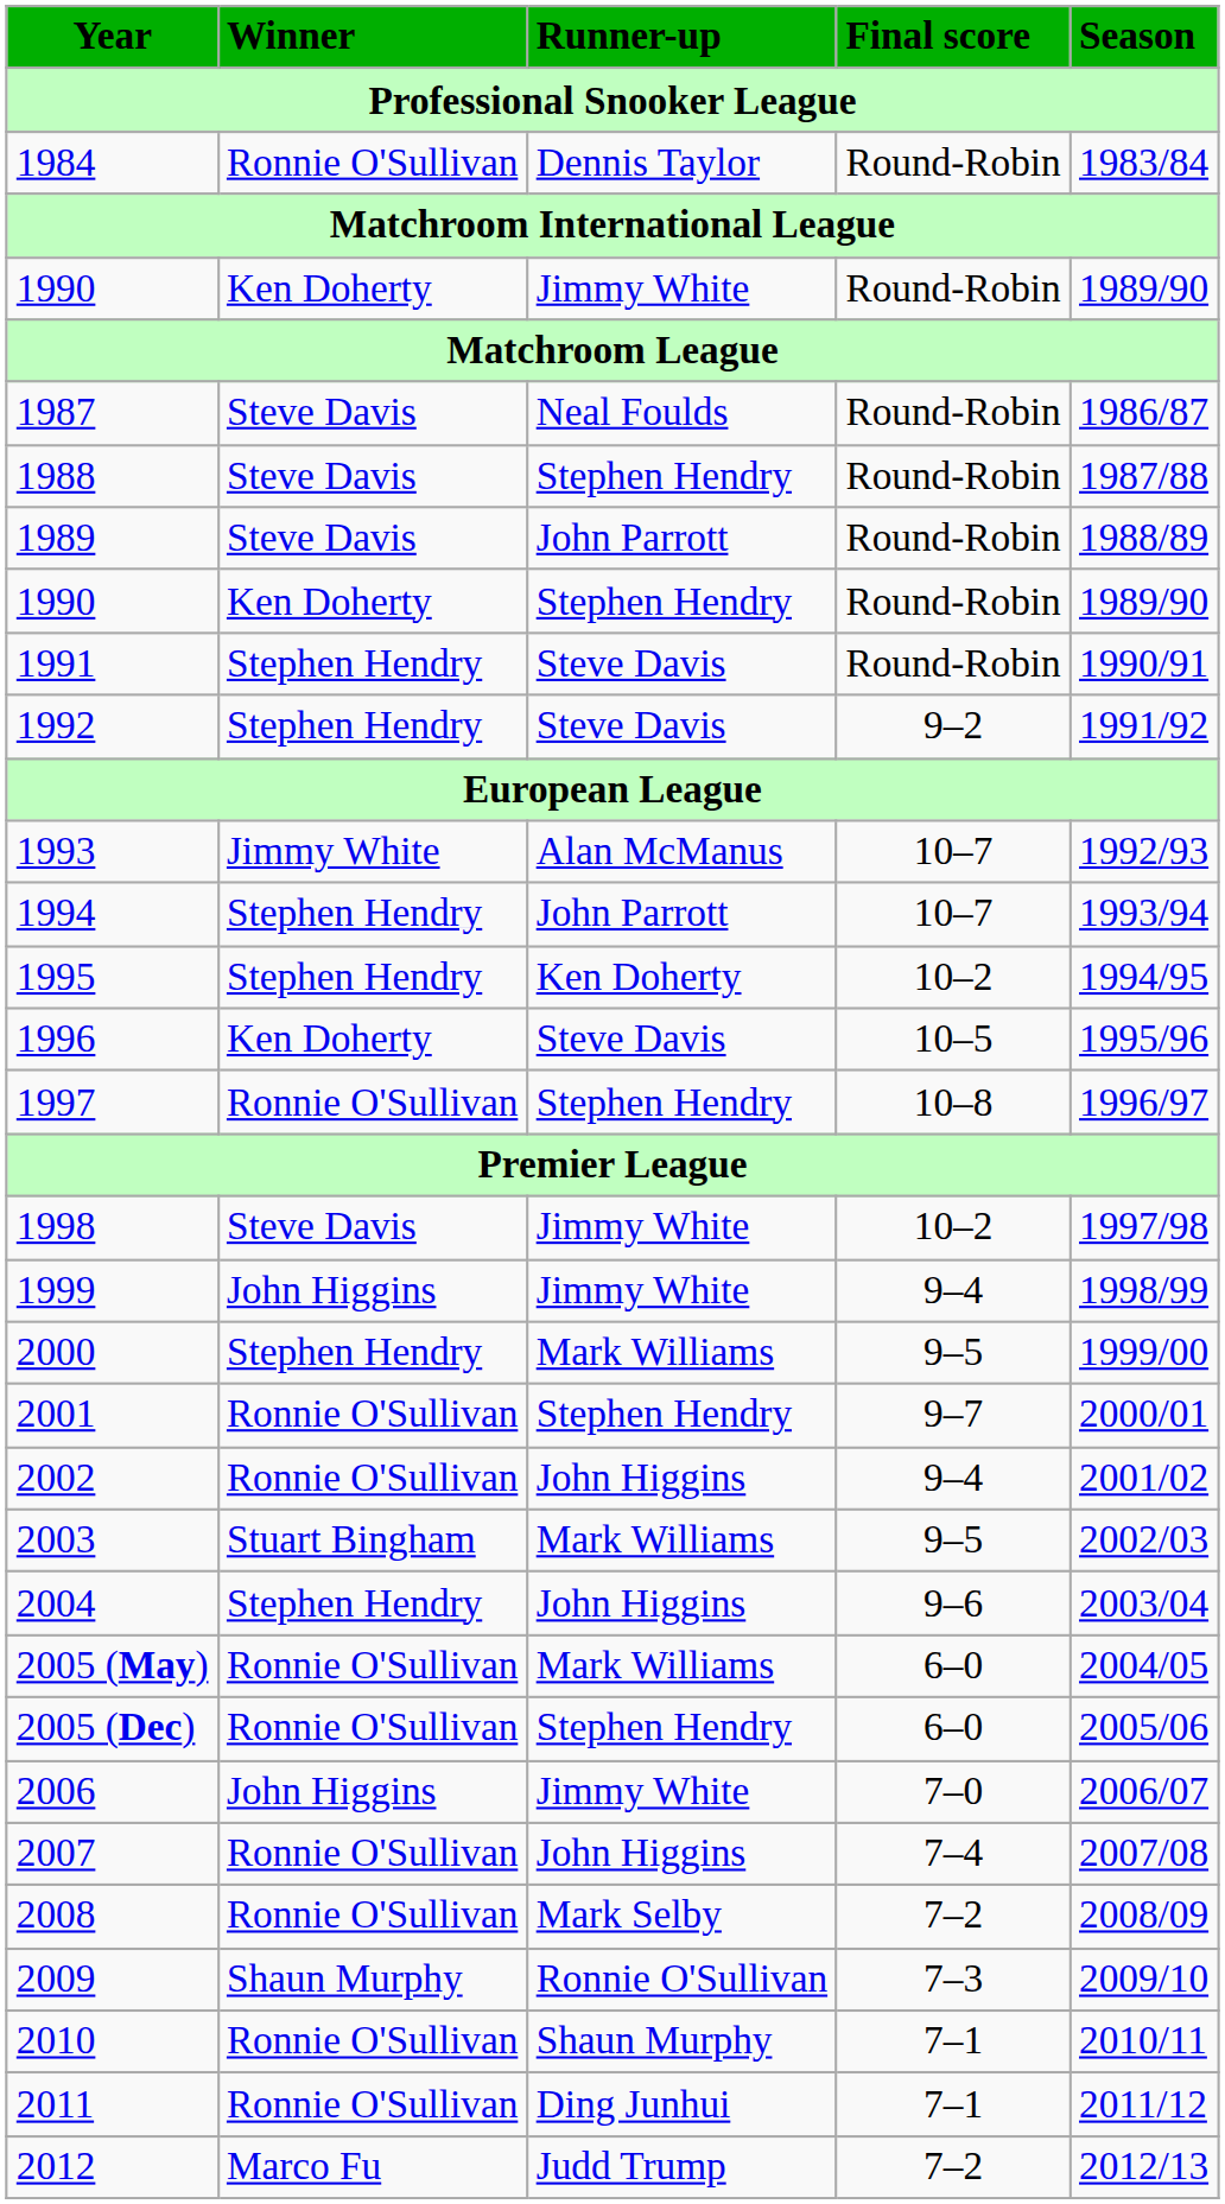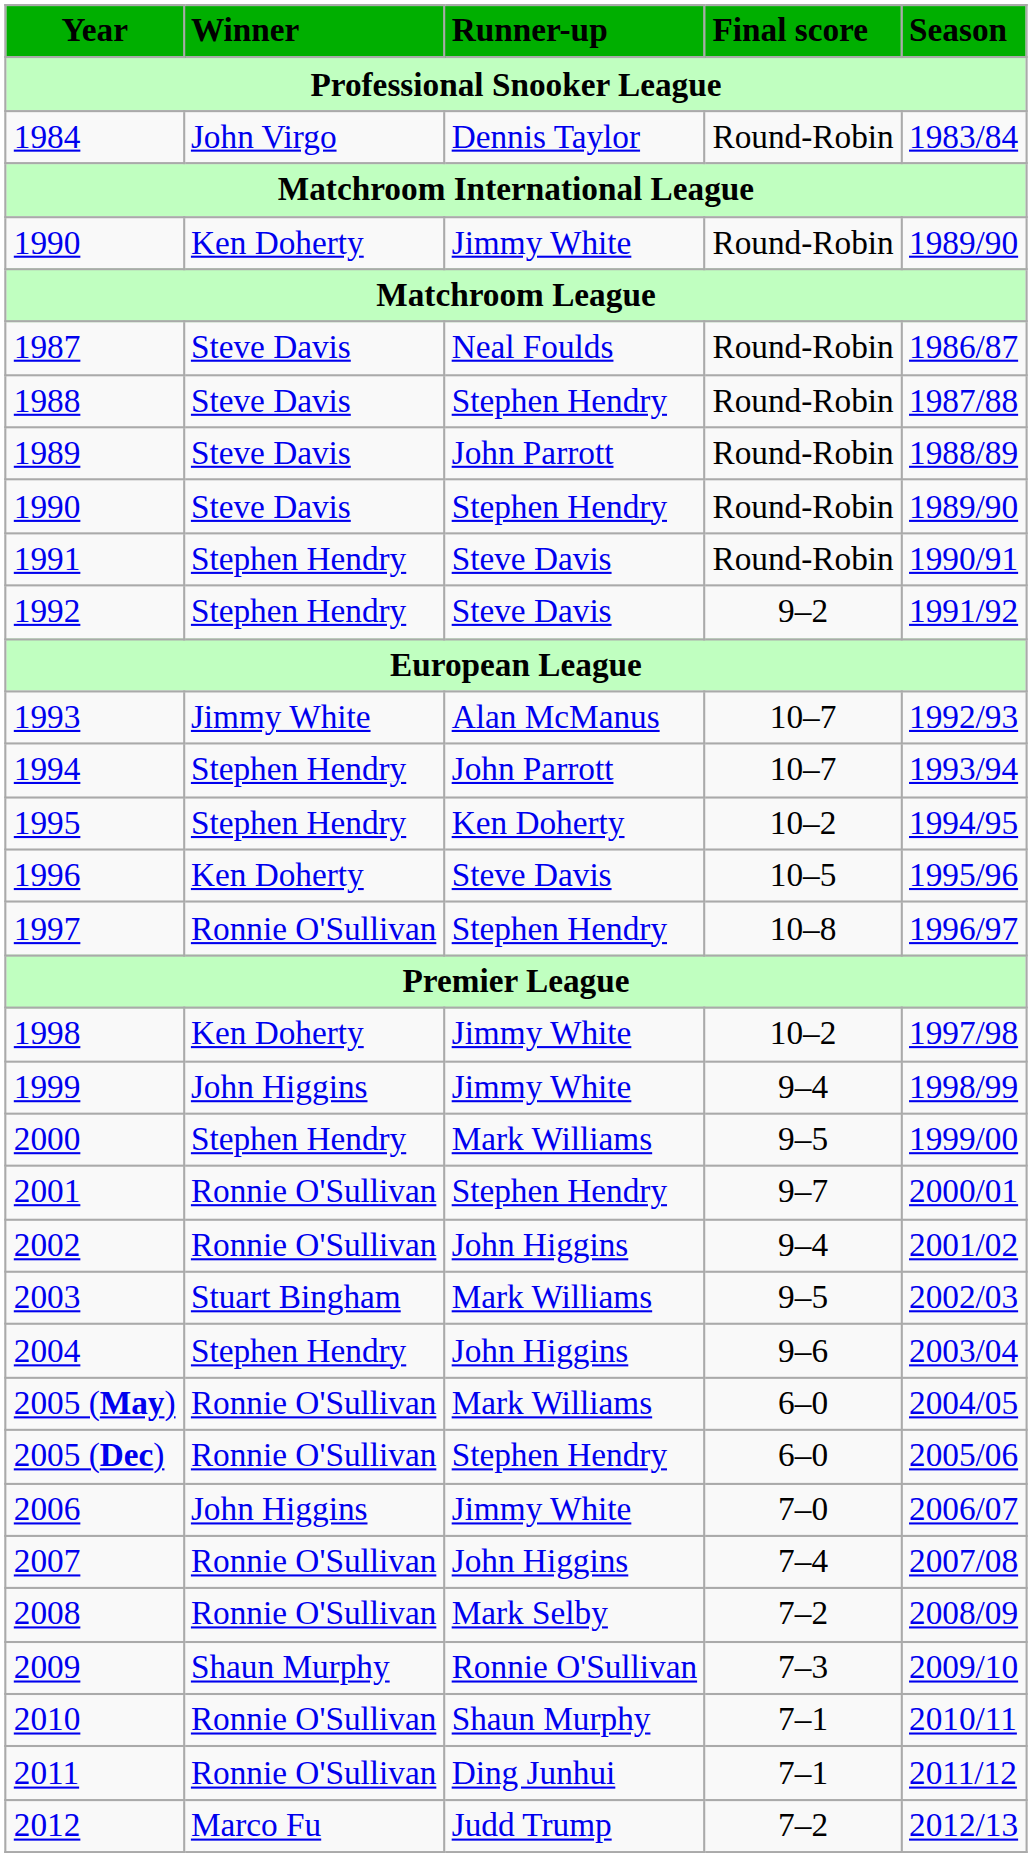1984 | Winner: Ronnie O'Sullivan -> John Virgo
1990 / Stephen Hendry | Winner: Ken Doherty -> Steve Davis
1998 | Winner: Steve Davis -> Ken Doherty
